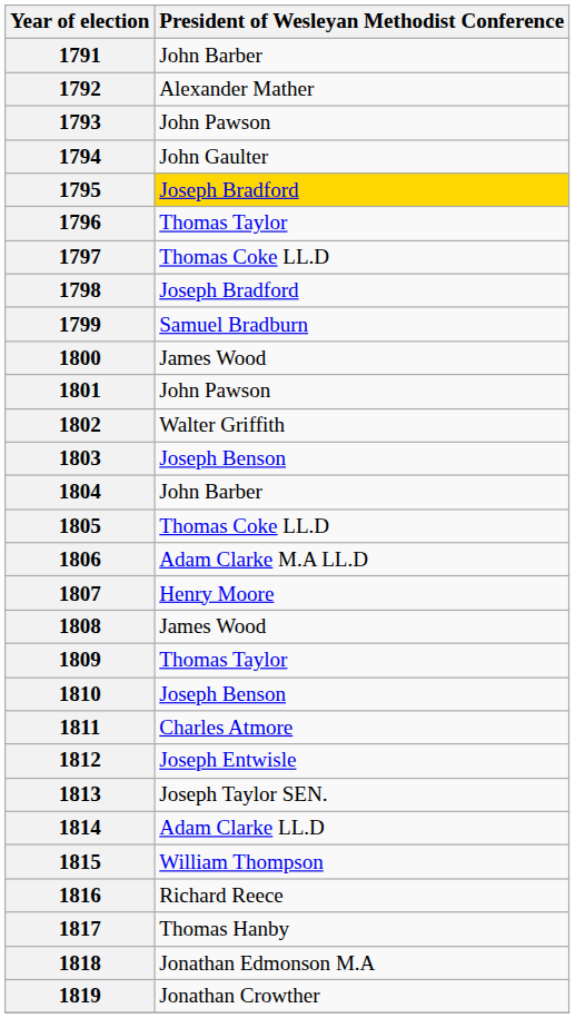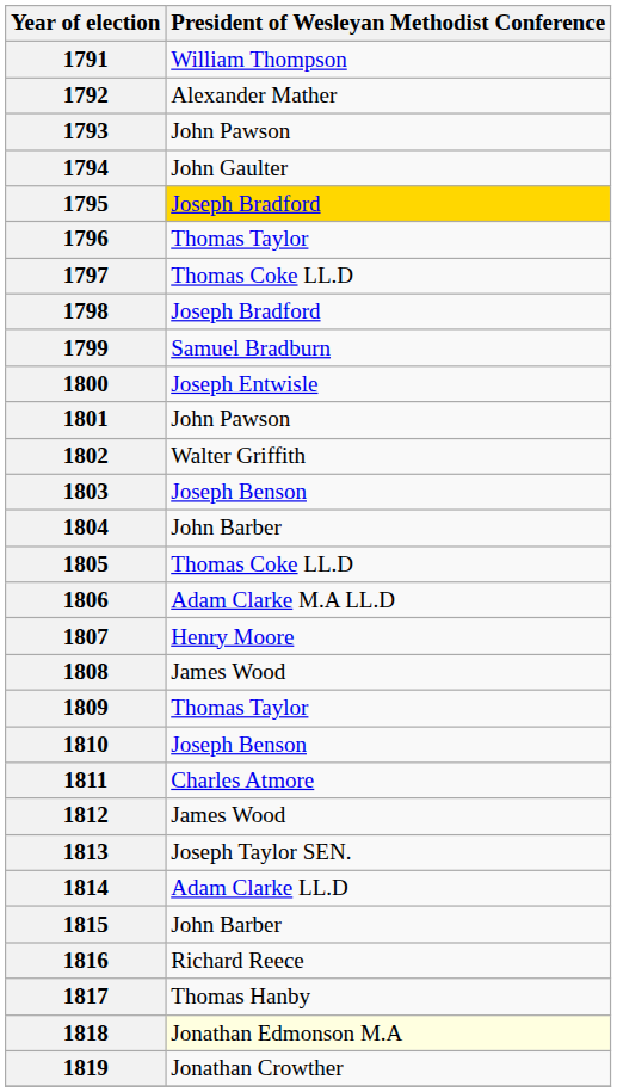1791 | President of Wesleyan Methodist Conference: John Barber -> William Thompson
1800 | President of Wesleyan Methodist Conference: James Wood -> Joseph Entwisle
1812 | President of Wesleyan Methodist Conference: Joseph Entwisle -> James Wood
1815 | President of Wesleyan Methodist Conference: William Thompson -> John Barber
1818 | President of Wesleyan Methodist Conference: no background -> lightyellow background
